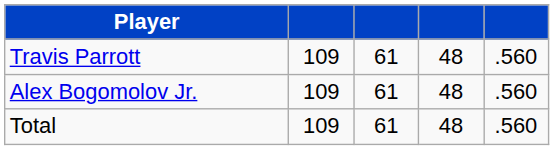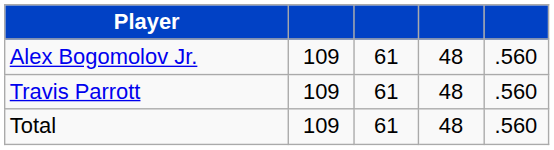rows swapped: Alex Bogomolov Jr. <-> Travis Parrott
